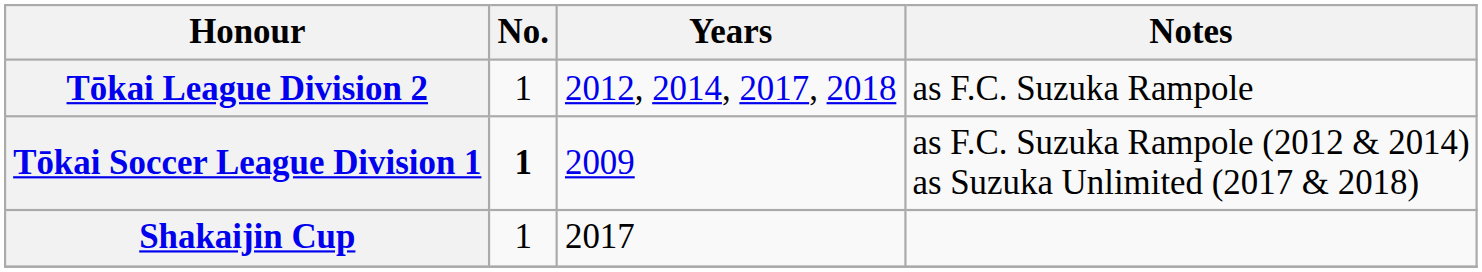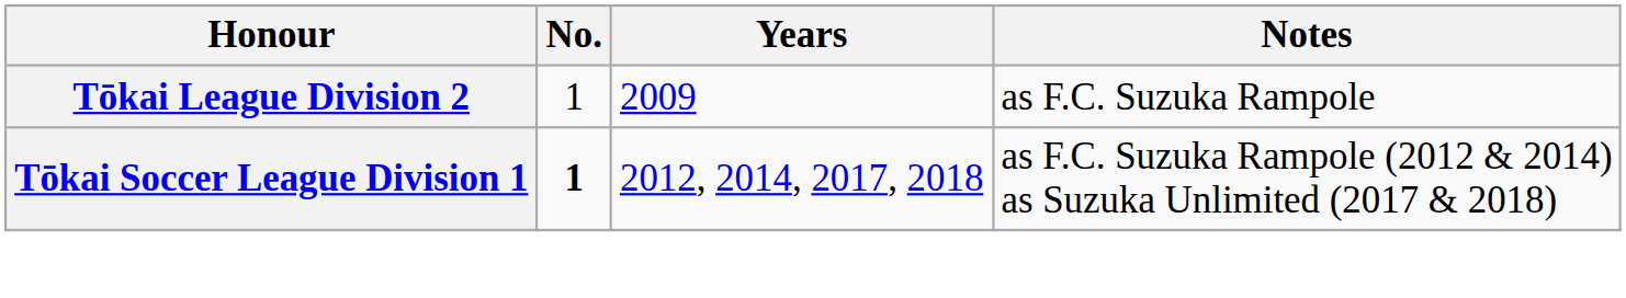Tōkai League Division 2 | Years: 2012, 2014, 2017, 2018 -> 2009
Tōkai Soccer League Division 1 | Years: 2009 -> 2012, 2014, 2017, 2018
- row: Shakaijin Cup | 1 | 2017
